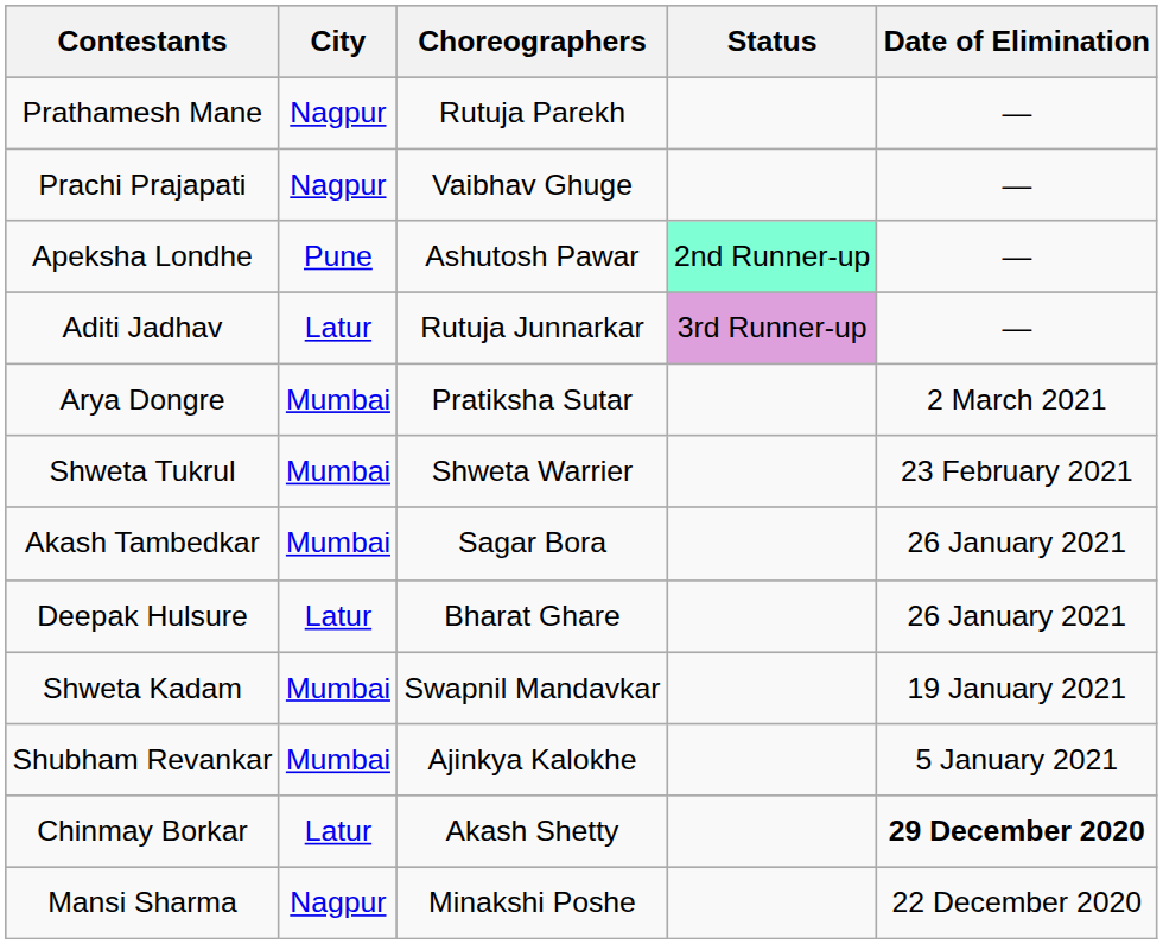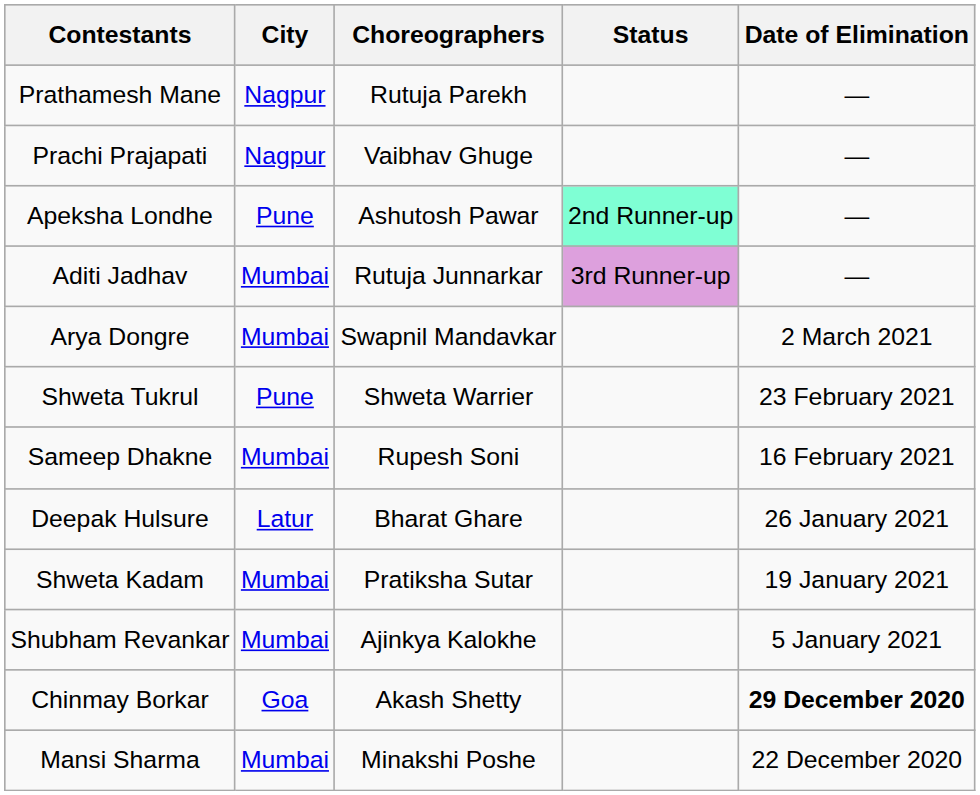Aditi Jadhav | City: Latur -> Mumbai
Arya Dongre | Choreographers: Pratiksha Sutar -> Swapnil Mandavkar
Shweta Tukrul | City: Mumbai -> Pune
+ row: Sameep Dhakne | Mumbai | Rupesh Soni | 16 February 2021
- row: Akash Tambedkar | Mumbai | Sagar Bora | 26 January 2021
Shweta Kadam | Choreographers: Swapnil Mandavkar -> Pratiksha Sutar
Chinmay Borkar | City: Latur -> Goa
Mansi Sharma | City: Nagpur -> Mumbai
